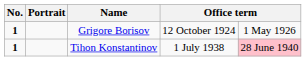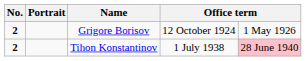Grigore Borisov | No.: 1 -> 2
Tihon Konstantinov | No.: 1 -> 2
